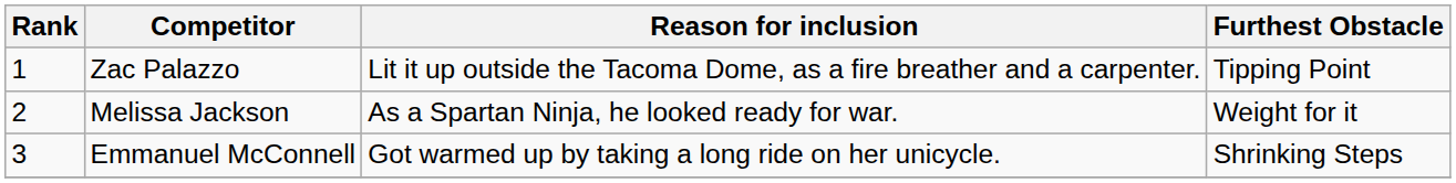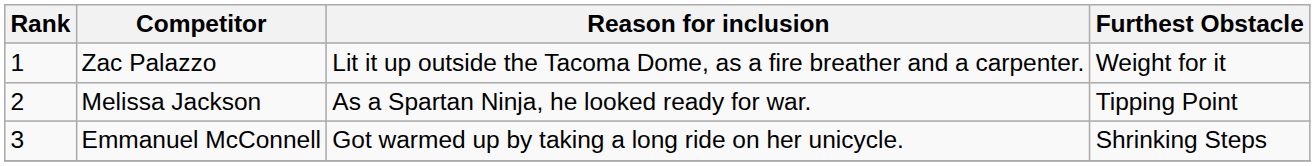Zac Palazzo | Furthest Obstacle: Tipping Point -> Weight for it
Melissa Jackson | Furthest Obstacle: Weight for it -> Tipping Point
